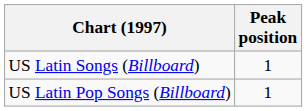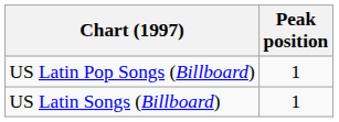rows swapped: US Latin Songs (Billboard) <-> US Latin Pop Songs (Billboard)
